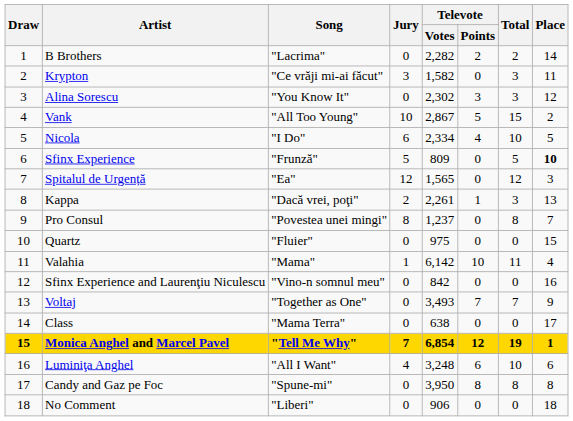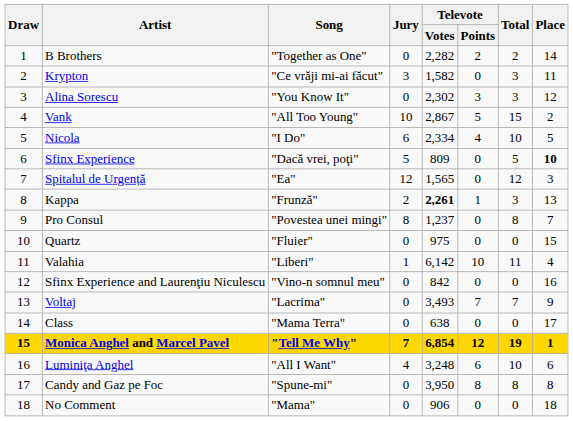B Brothers | Song: "Lacrima" -> "Together as One"
Sfinx Experience | Song: "Frunză" -> "Dacă vrei, poţi"
Kappa | Song: "Dacă vrei, poţi" -> "Frunză"
Kappa | Televote / Votes: normal -> bold
Valahia | Song: "Mama" -> "Liberi"
Voltaj | Song: "Together as One" -> "Lacrima"
No Comment | Song: "Liberi" -> "Mama"
